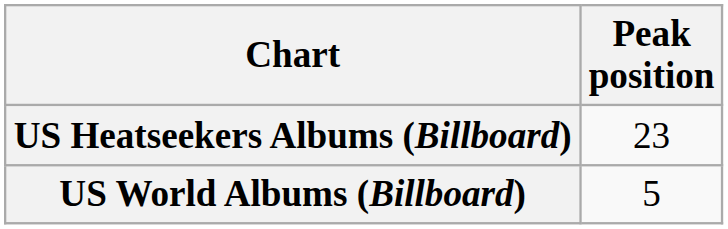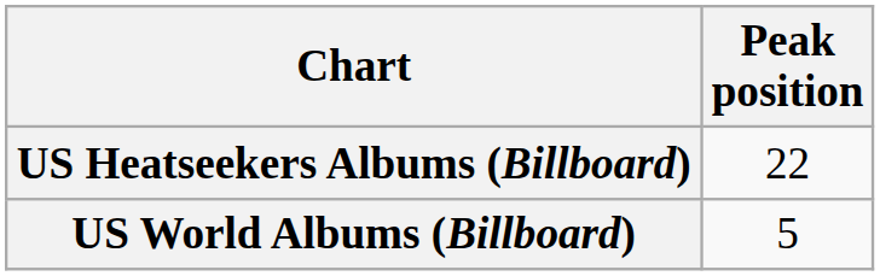US Heatseekers Albums (Billboard) | Peak position: 23 -> 22
